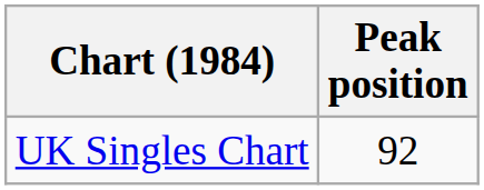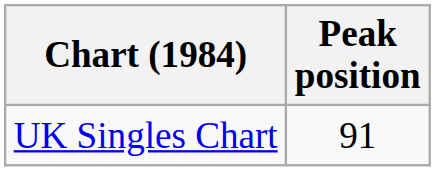UK Singles Chart | Peak position: 92 -> 91
